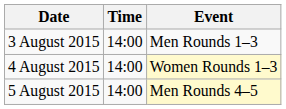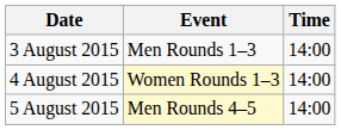columns swapped: Time <-> Event
